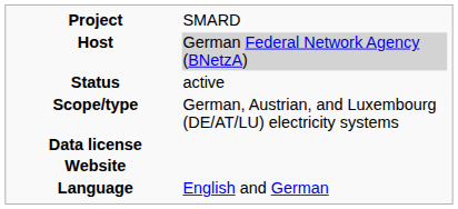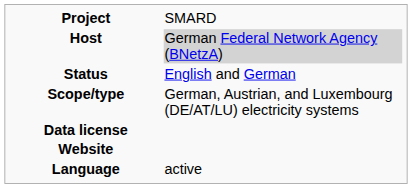Status | column 2: active -> English and German
Language | column 2: English and German -> active
